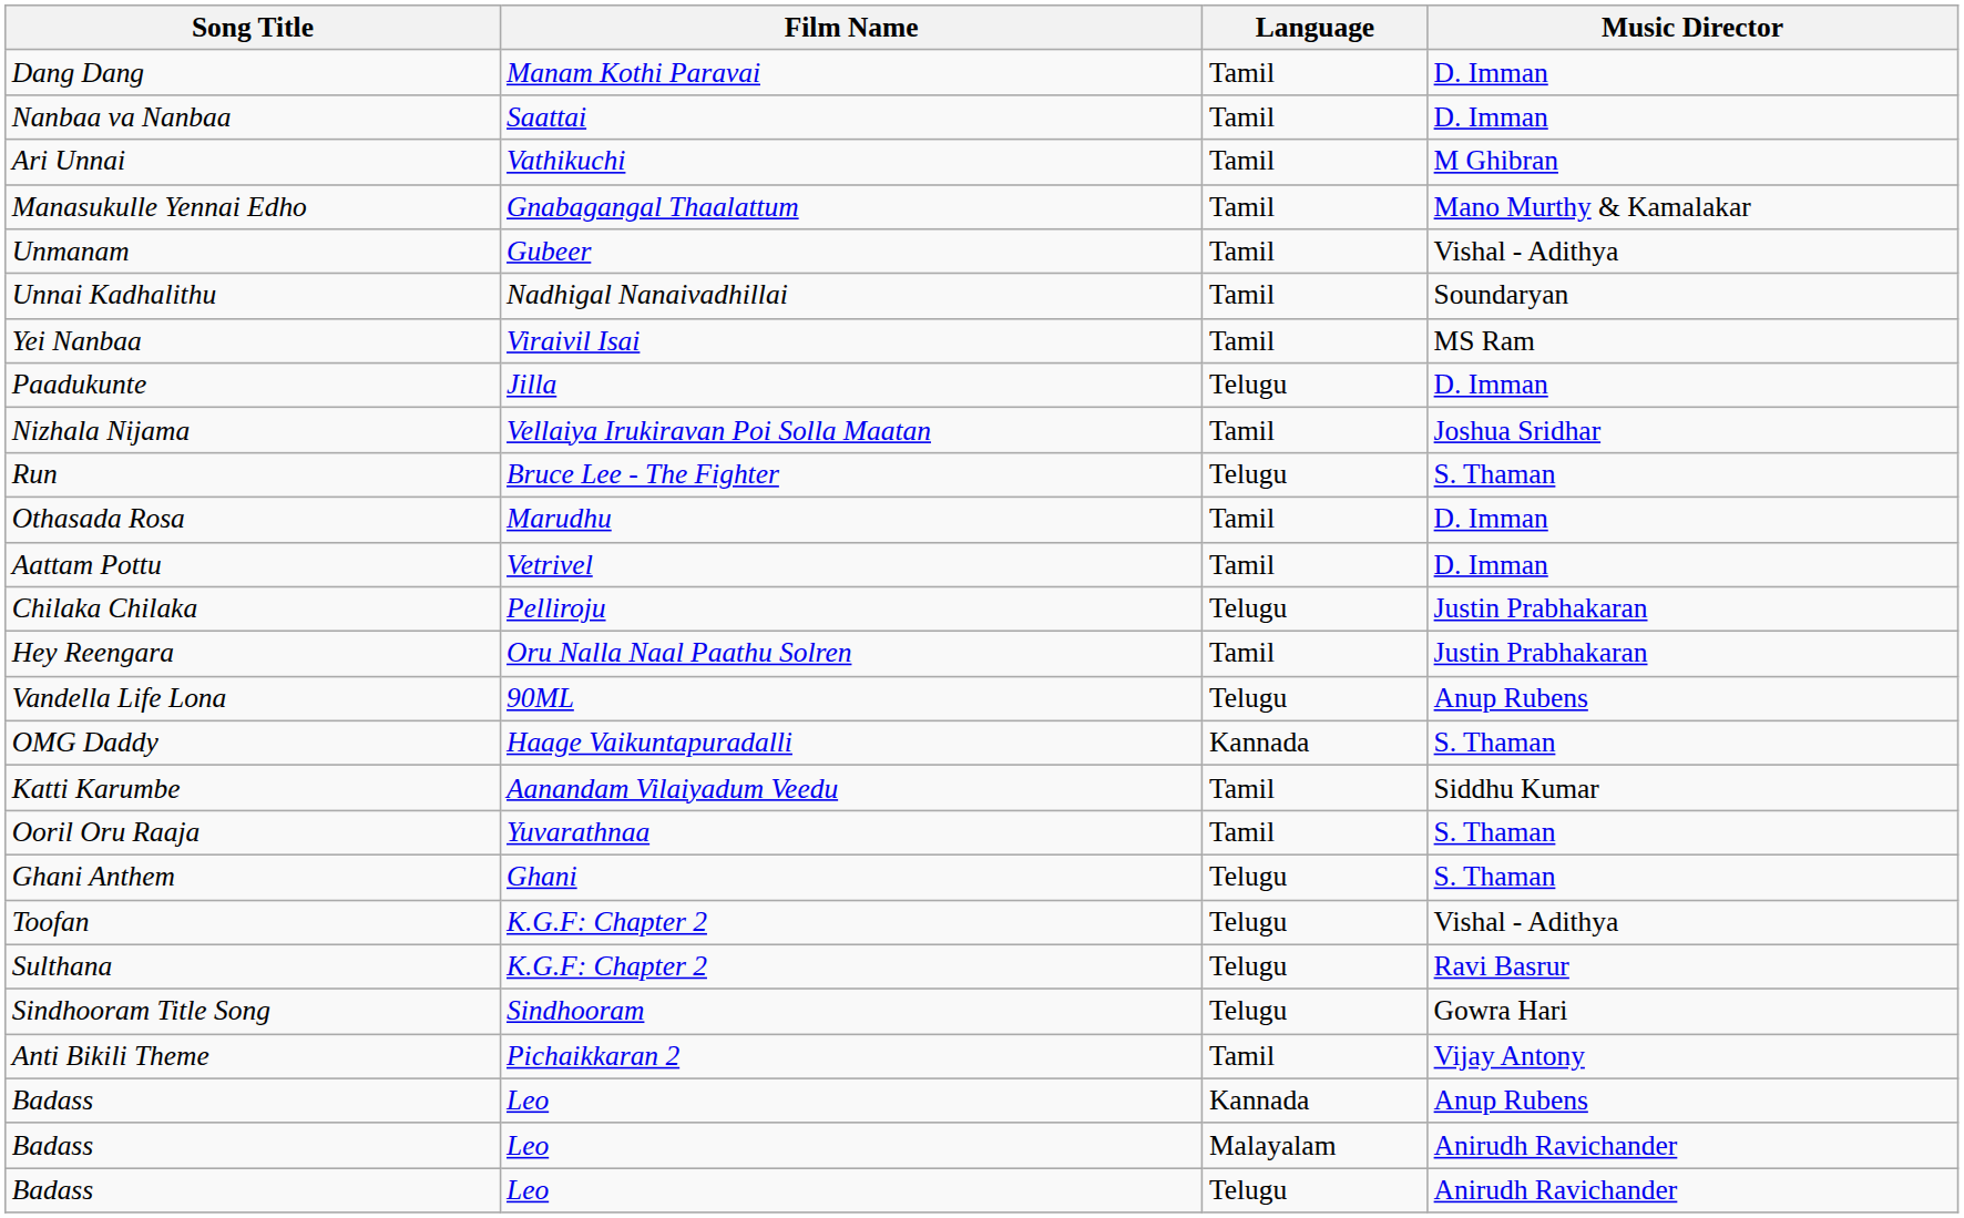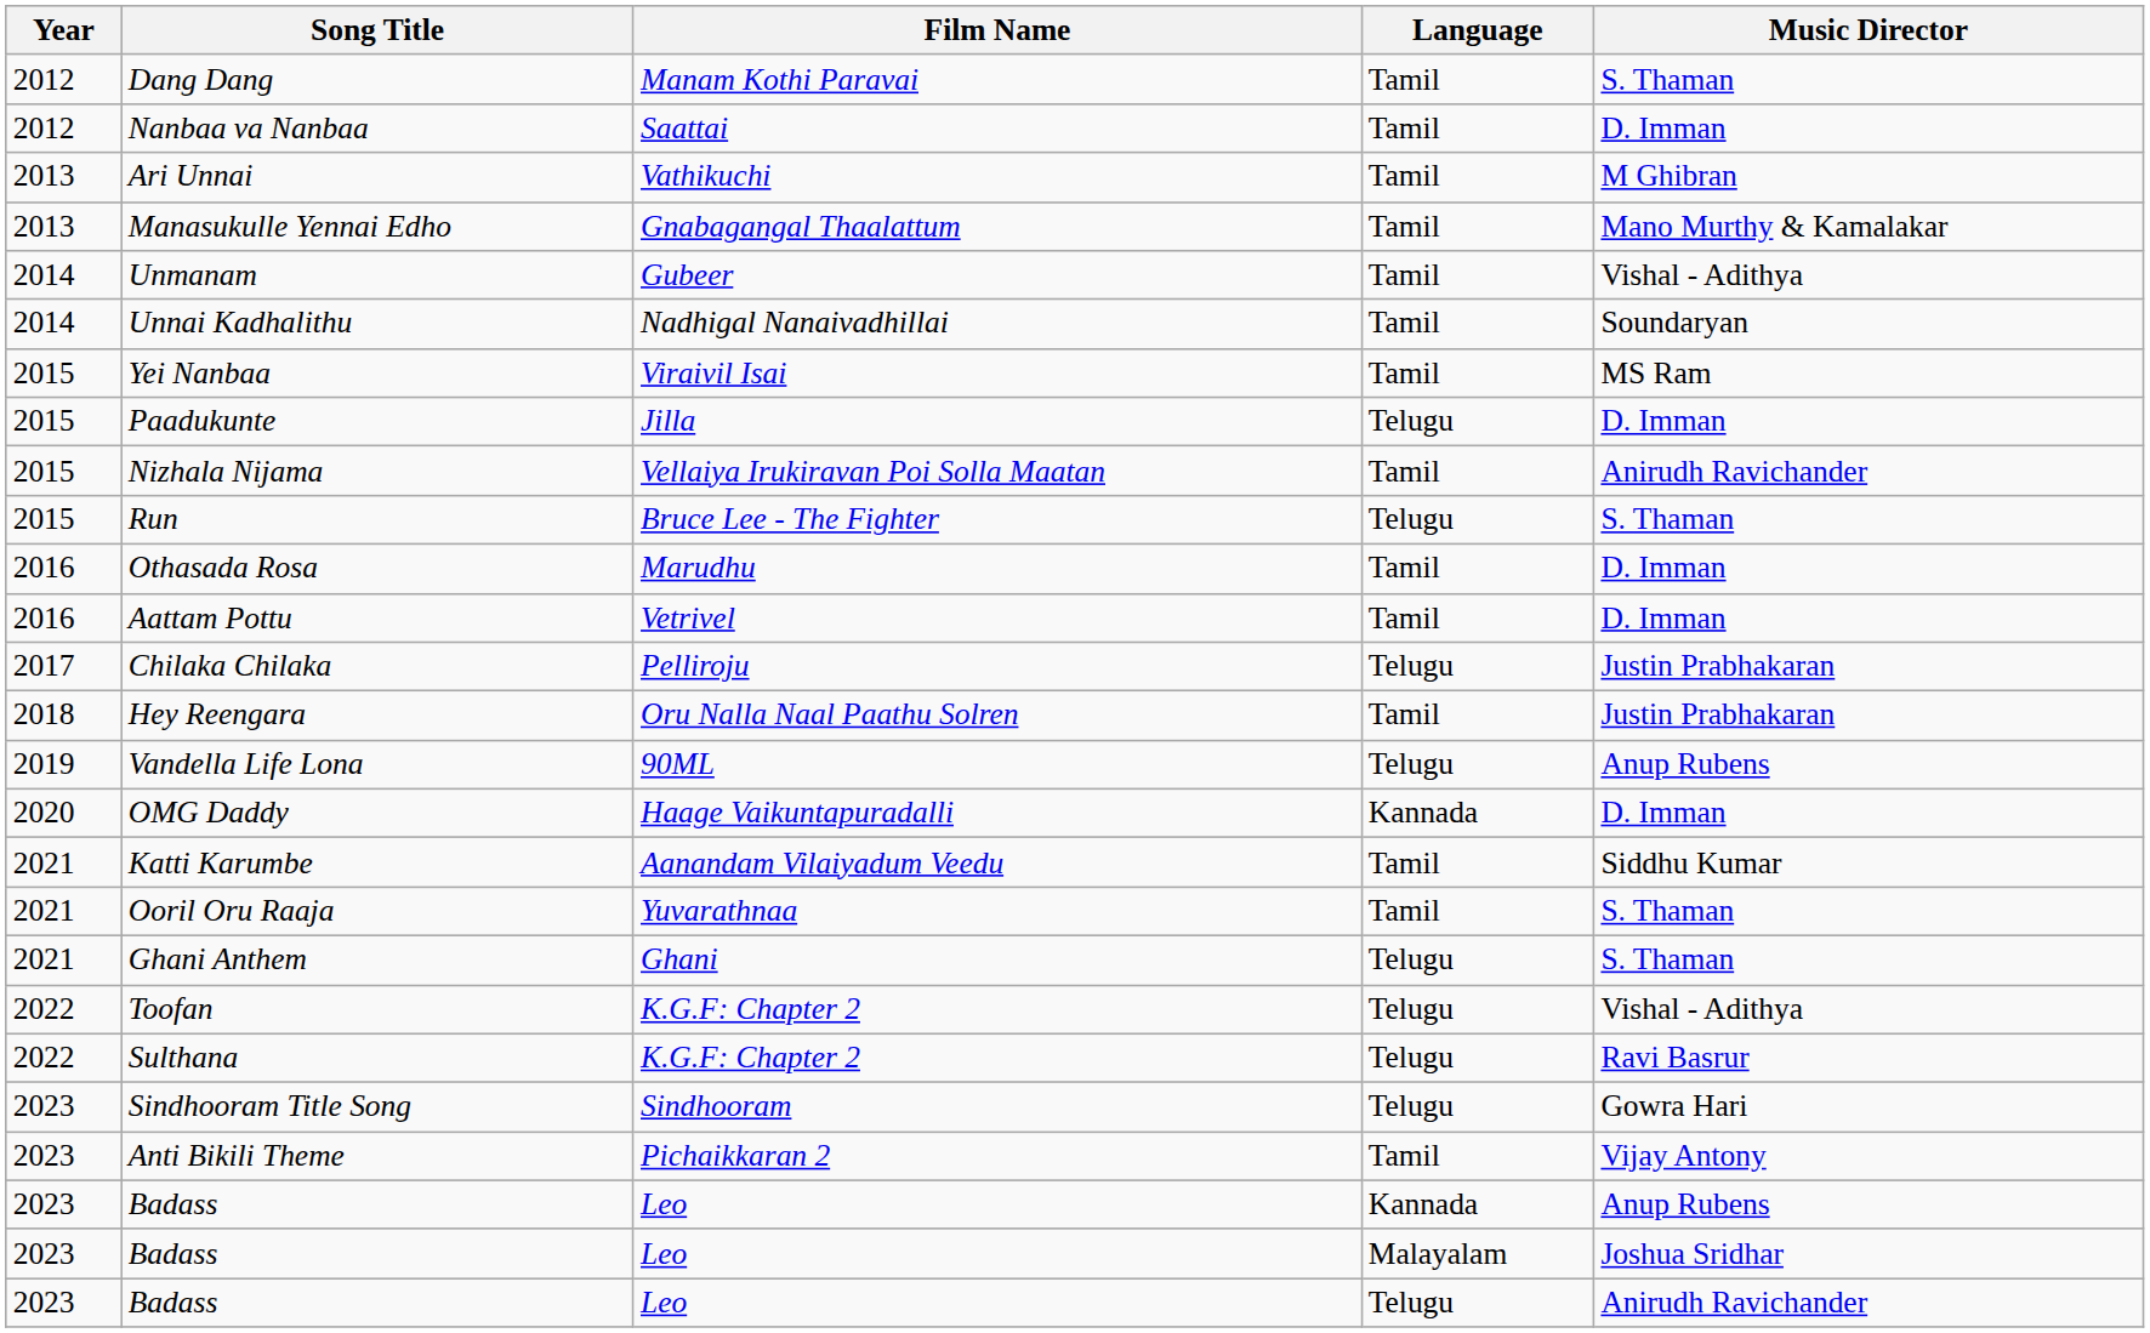+ column: Year | 2012 | 2012 | 2013 | 2013 | 2014 | 2014 | 2015 | 2015 | 2015 | 2015 | 2016 | 2016 | 2017 | 2018 | 2019 | 2020 | 2021 | 2021 | 2021 | 2022 | 2022 | 2023 | 2023 | 2023 | 2023 | 2023
Dang Dang | Music Director: D. Imman -> S. Thaman
Nizhala Nijama | Music Director: Joshua Sridhar -> Anirudh Ravichander
OMG Daddy | Music Director: S. Thaman -> D. Imman
Badass / Malayalam | Music Director: Anirudh Ravichander -> Joshua Sridhar
